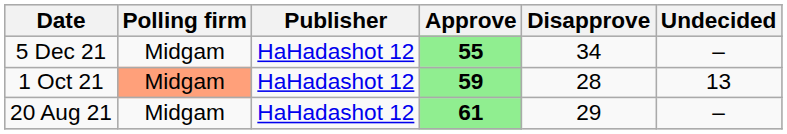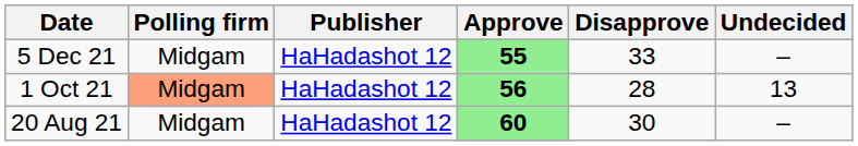5 Dec 21 | Disapprove: 34 -> 33
1 Oct 21 | Approve: 59 -> 56
20 Aug 21 | Approve: 61 -> 60
20 Aug 21 | Disapprove: 29 -> 30
